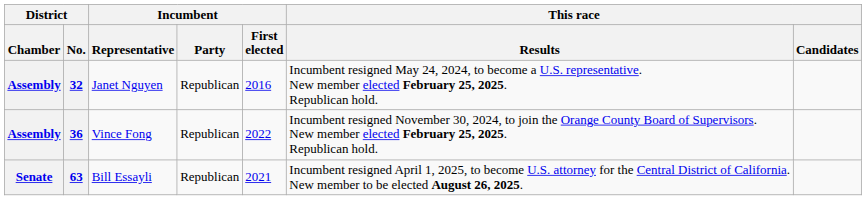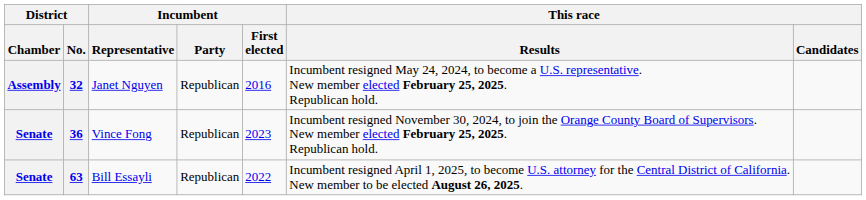36 | District / Chamber: Assembly -> Senate
36 | Incumbent / First elected: 2022 -> 2023
63 | Incumbent / First elected: 2021 -> 2022
